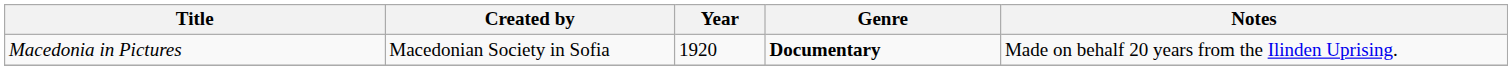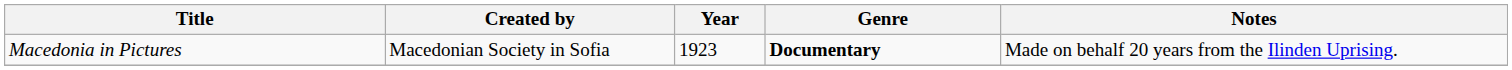Macedonia in Pictures | Year: 1920 -> 1923
